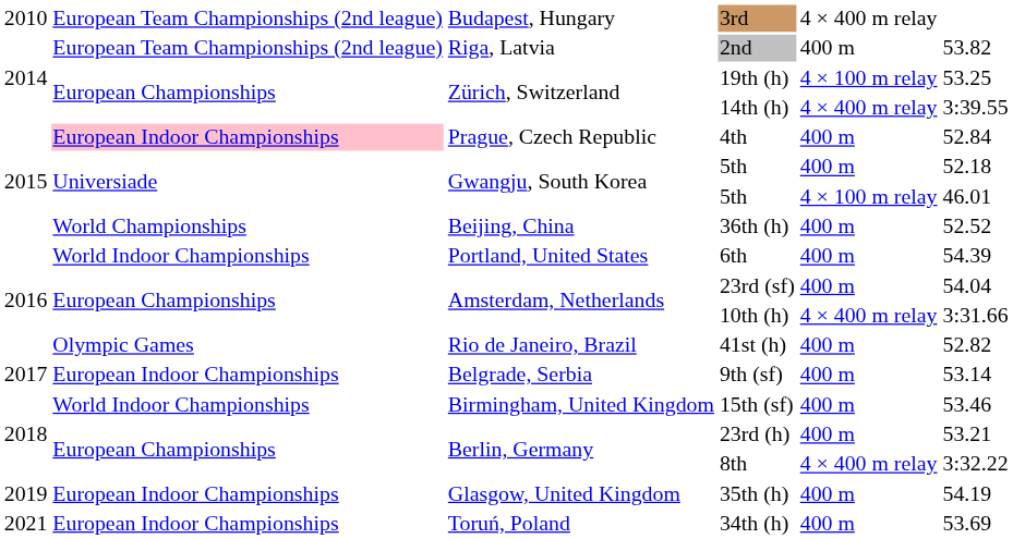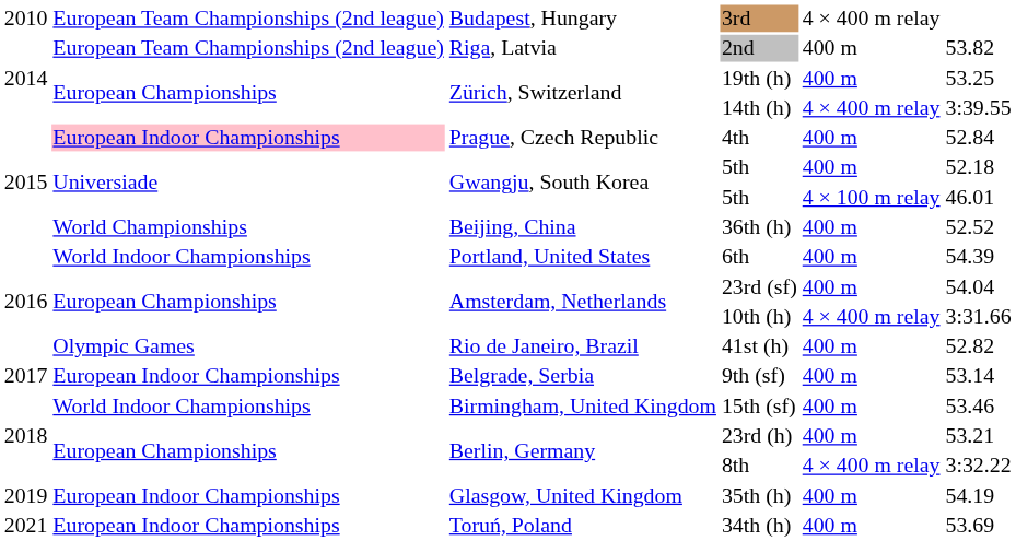19th (h) | column 5: 4 × 100 m relay -> 400 m
